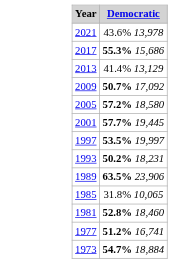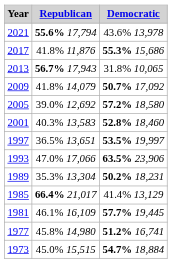+ column: Republican | 55.6% 17,794 | 41.8% 11,876 | 56.7% 17,943 | 41.8% 14,079 | 39.0% 12,692 | 40.3% 13,583 | 36.5% 13,651 | 47.0% 17,066 | 35.3% 13,304 | 66.4% 21,017 | 46.1% 16,109 | 45.8% 14,980 | 45.0% 15,515
2013 | Democratic: 41.4% 13,129 -> 31.8% 10,065
2001 | Democratic: 57.7% 19,445 -> 52.8% 18,460
1993 | Democratic: 50.2% 18,231 -> 63.5% 23,906
1989 | Democratic: 63.5% 23,906 -> 50.2% 18,231
1985 | Democratic: 31.8% 10,065 -> 41.4% 13,129
1981 | Democratic: 52.8% 18,460 -> 57.7% 19,445
